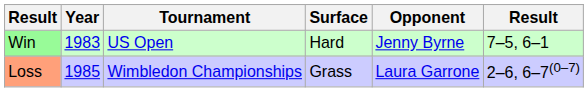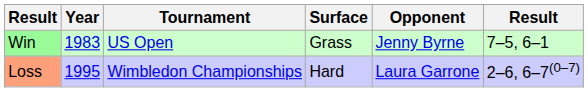Win | Surface: Hard -> Grass
Loss | Year: 1985 -> 1995
Loss | Surface: Grass -> Hard
